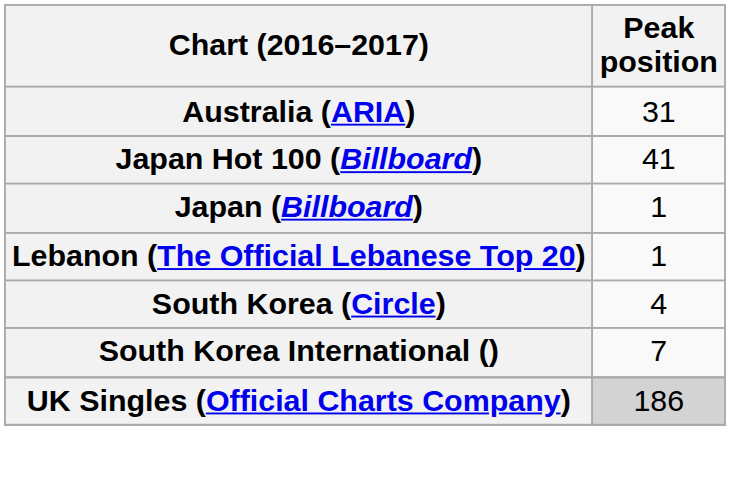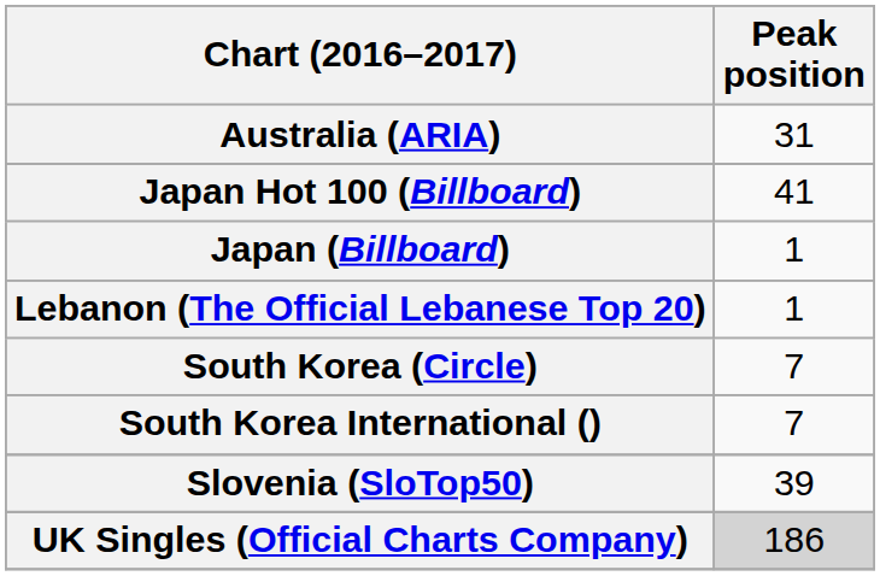South Korea (Circle) | Peak position: 4 -> 7
+ row: Slovenia (SloTop50) | 39
